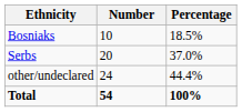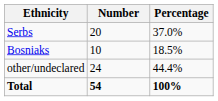rows swapped: Serbs <-> Bosniaks
